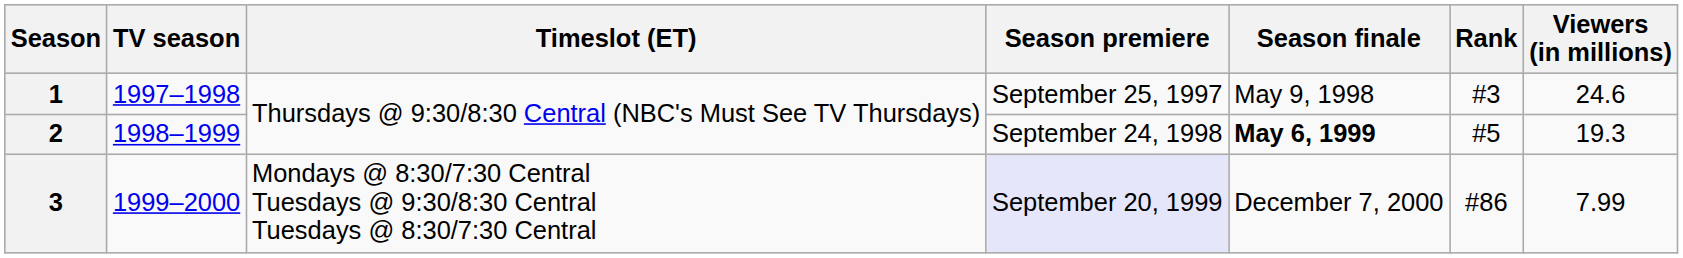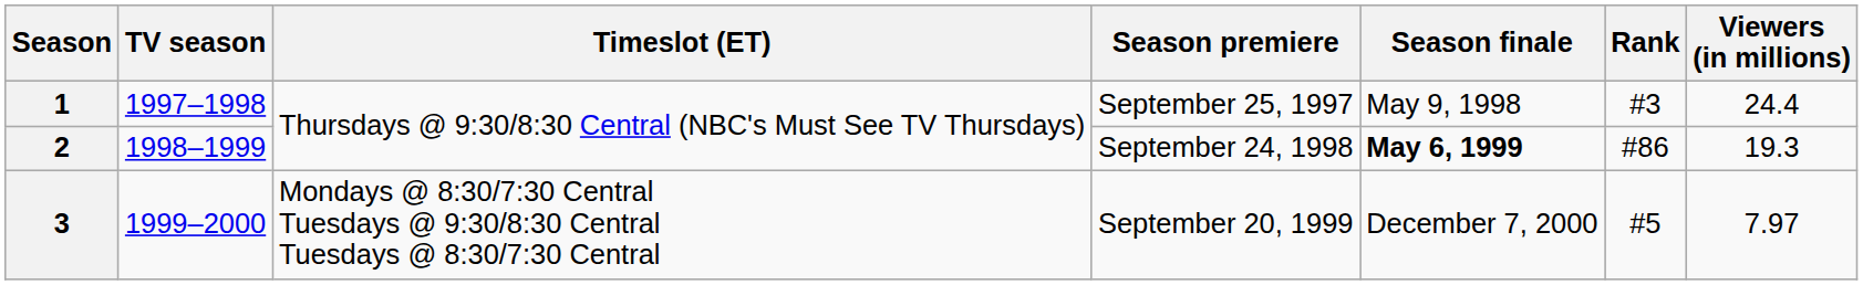1 | Viewers (in millions): 24.6 -> 24.4
2 | Rank: #5 -> #86
3 | Season premiere: lavender background -> no background
3 | Rank: #86 -> #5
3 | Viewers (in millions): 7.99 -> 7.97
